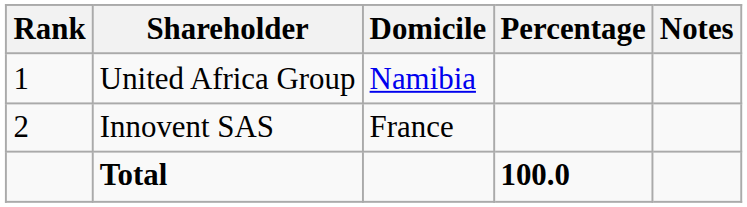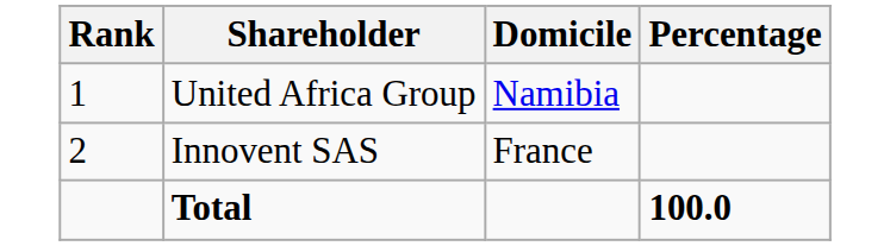- column: Notes
